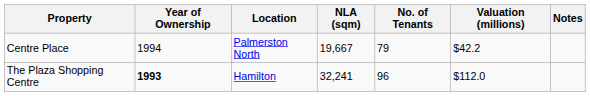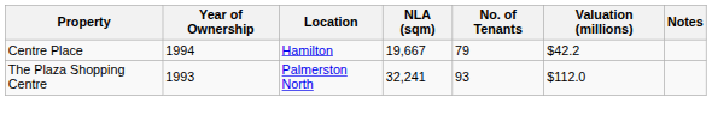Centre Place | Location: Palmerston North -> Hamilton
The Plaza Shopping Centre | Year of Ownership: bold -> normal
The Plaza Shopping Centre | Location: Hamilton -> Palmerston North
The Plaza Shopping Centre | No. of Tenants: 96 -> 93
